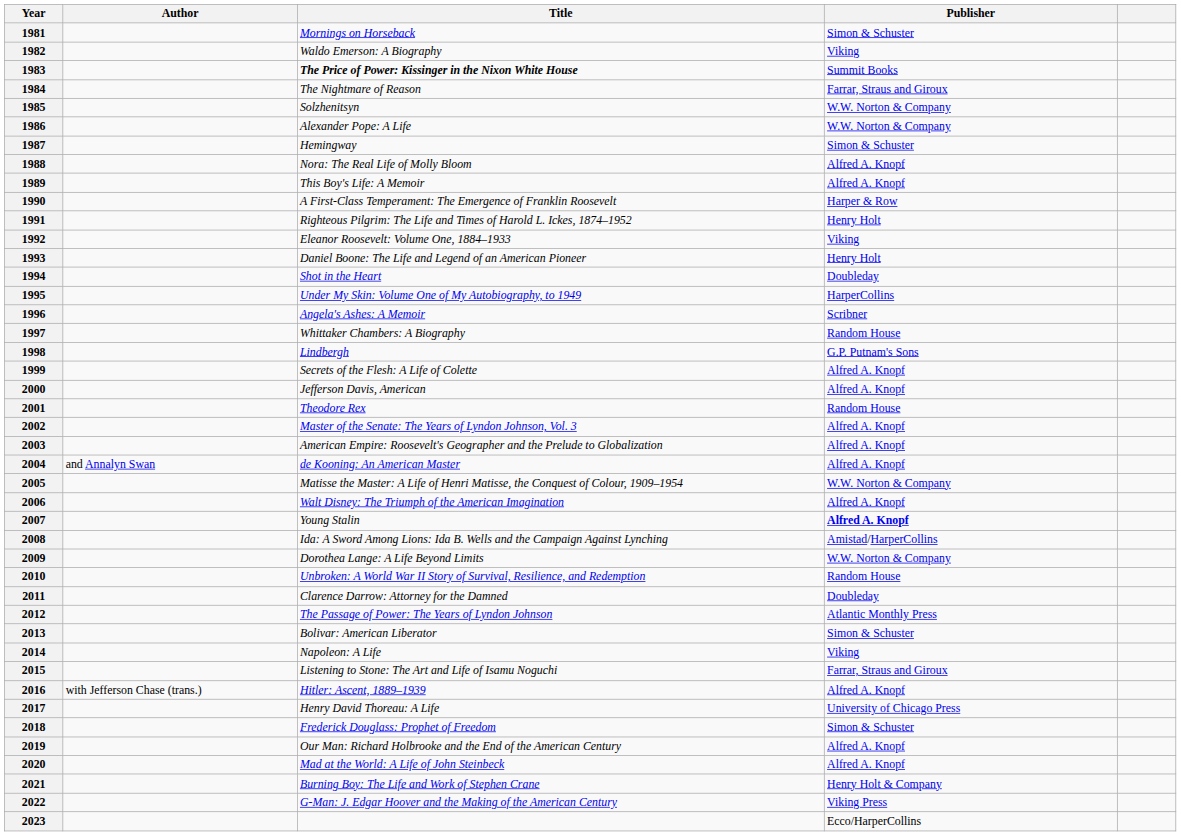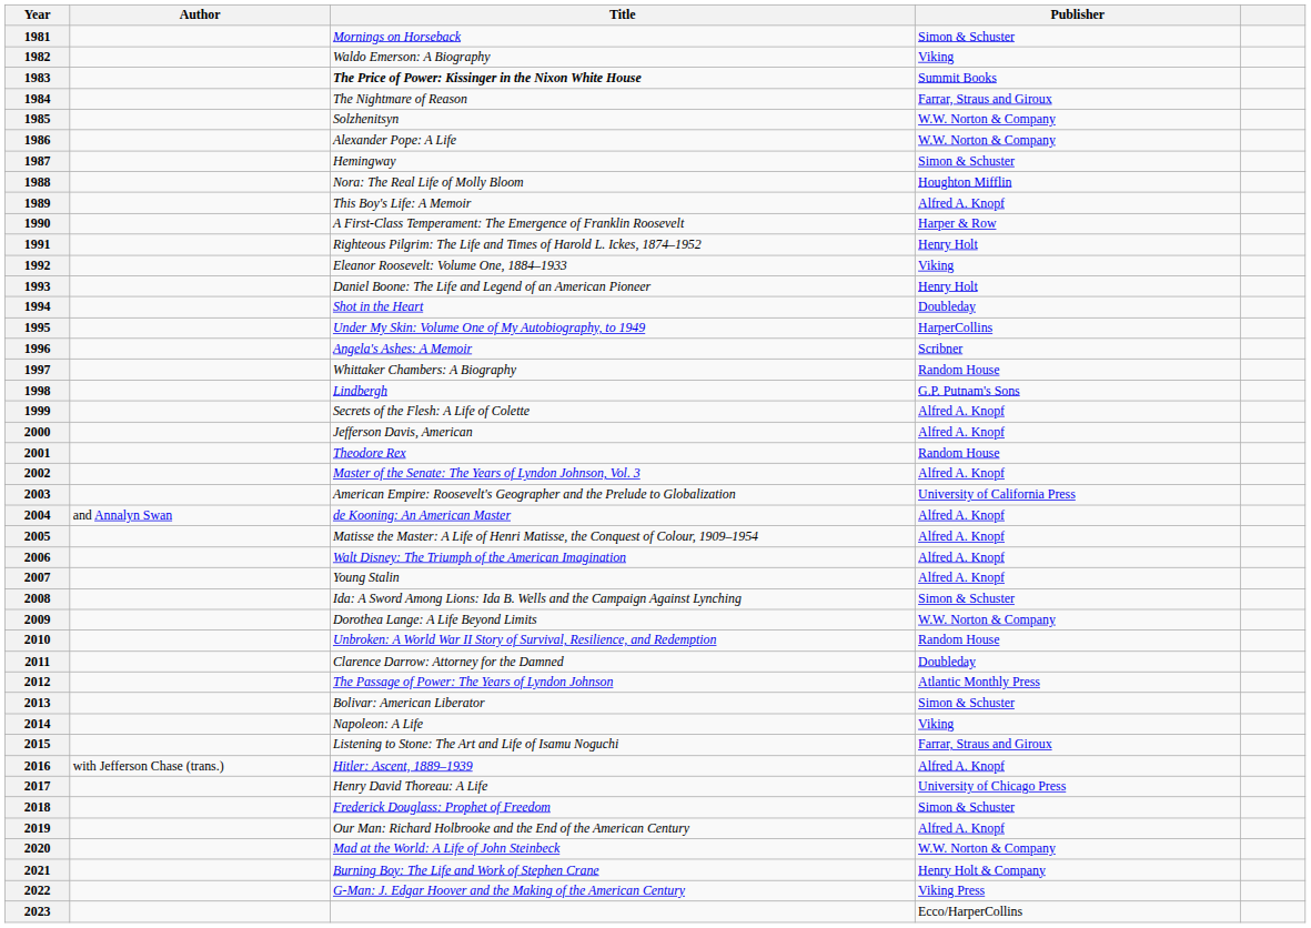1988 | Publisher: Alfred A. Knopf -> Houghton Mifflin
2003 | Publisher: Alfred A. Knopf -> University of California Press
2005 | Publisher: W.W. Norton & Company -> Alfred A. Knopf
2007 | Publisher: bold -> normal
2008 | Publisher: Amistad/HarperCollins -> Simon & Schuster
2020 | Publisher: Alfred A. Knopf -> W.W. Norton & Company
